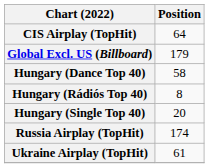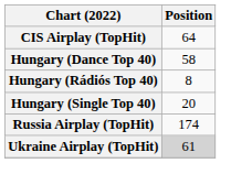- row: Global Excl. US (Billboard) | 179
Ukraine Airplay (TopHit) | Position: no background -> lightgrey background
